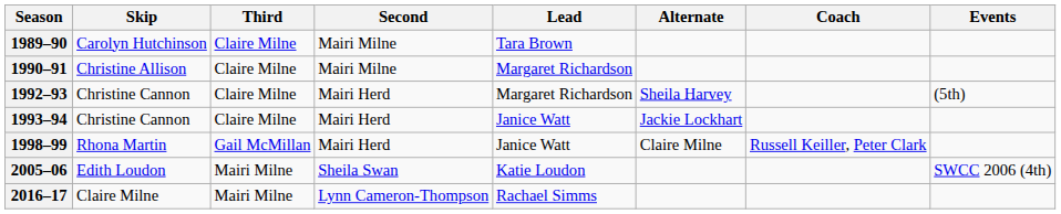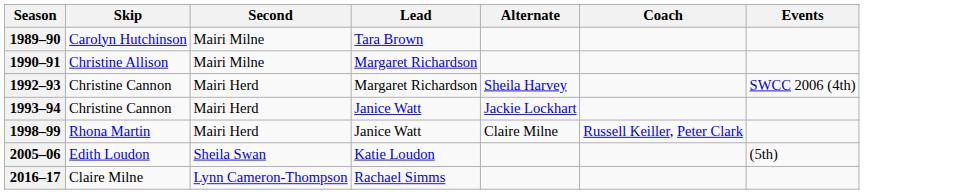- column: Third | Claire Milne | Claire Milne | Claire Milne | Claire Milne | Gail McMillan | Mairi Milne | Mairi Milne
1992–93 | Events: (5th) -> SWCC 2006 (4th)
2005–06 | Events: SWCC 2006 (4th) -> (5th)
